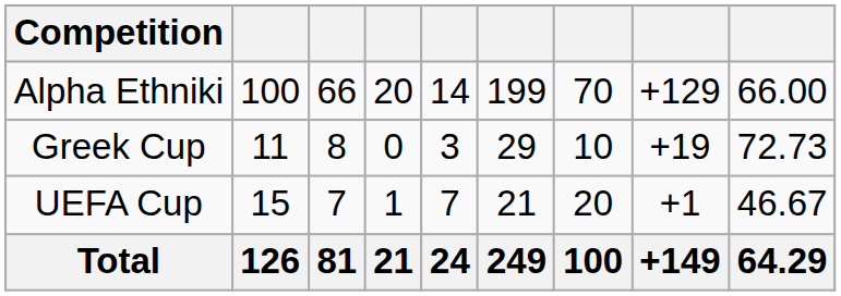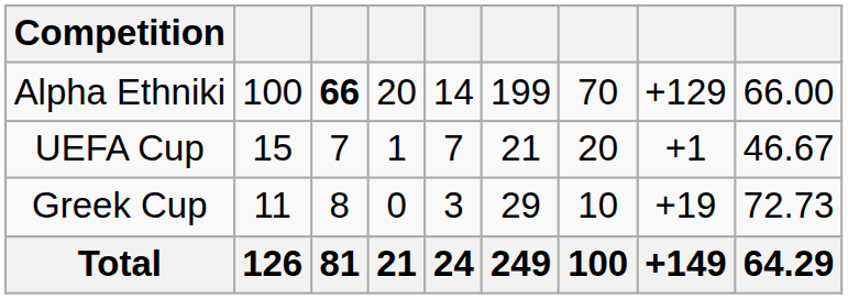Alpha Ethniki | column 3: normal -> bold
rows swapped: Greek Cup <-> UEFA Cup
